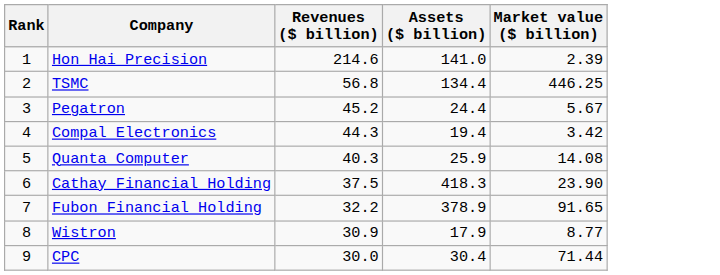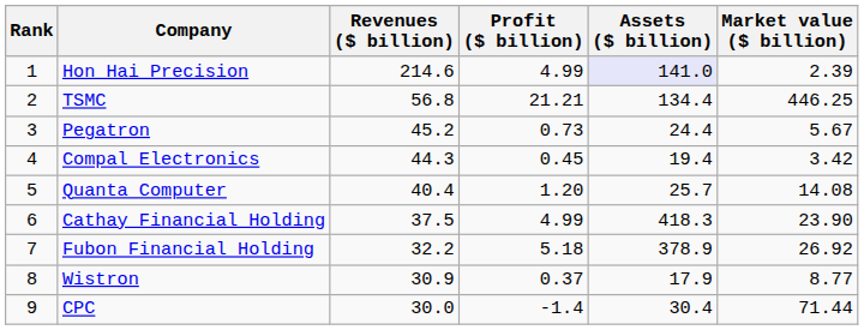+ column: Profit ($ billion) | 4.99 | 21.21 | 0.73 | 0.45 | 1.20 | 4.99 | 5.18 | 0.37 | -1.4
Hon Hai Precision | Assets ($ billion): no background -> lavender background
Quanta Computer | Revenues ($ billion): 40.3 -> 40.4
Quanta Computer | Assets ($ billion): 25.9 -> 25.7
Fubon Financial Holding | Market value ($ billion): 91.65 -> 26.92
